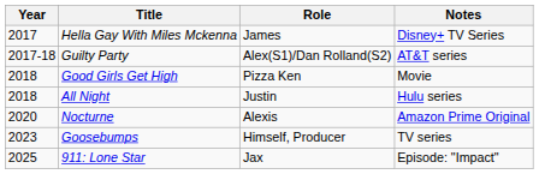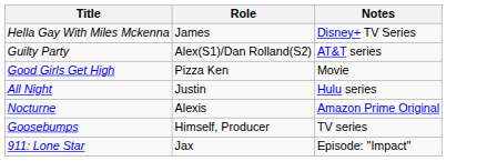- column: Year | 2017 | 2017-18 | 2018 | 2018 | 2020 | 2023 | 2025
